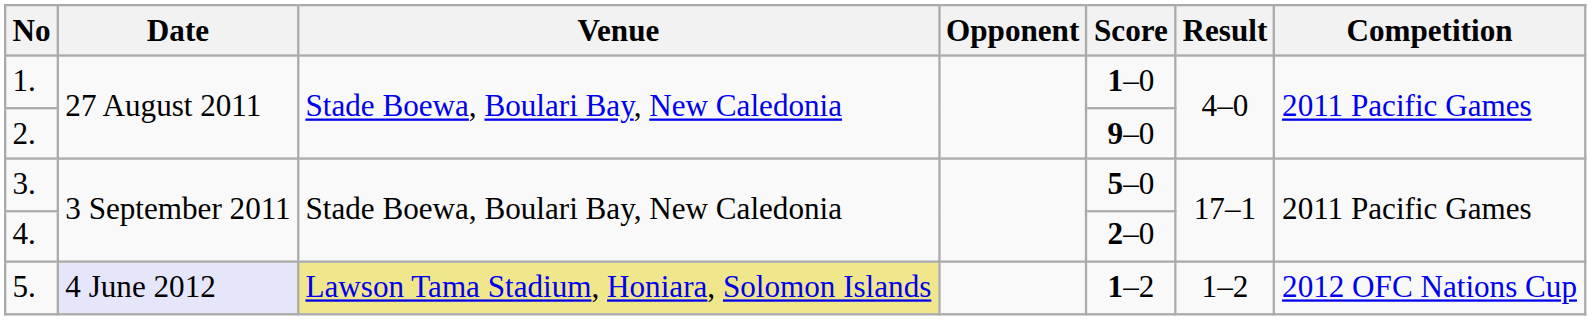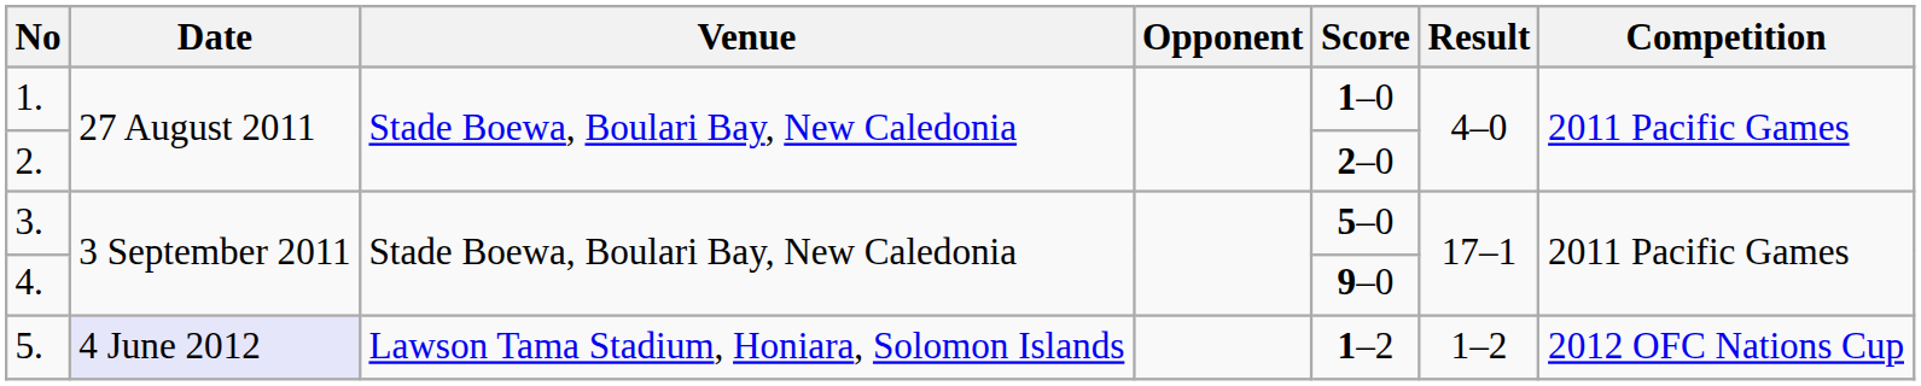2. | Score: 9–0 -> 2–0
4. | Score: 2–0 -> 9–0
5. | Venue: khaki background -> no background
